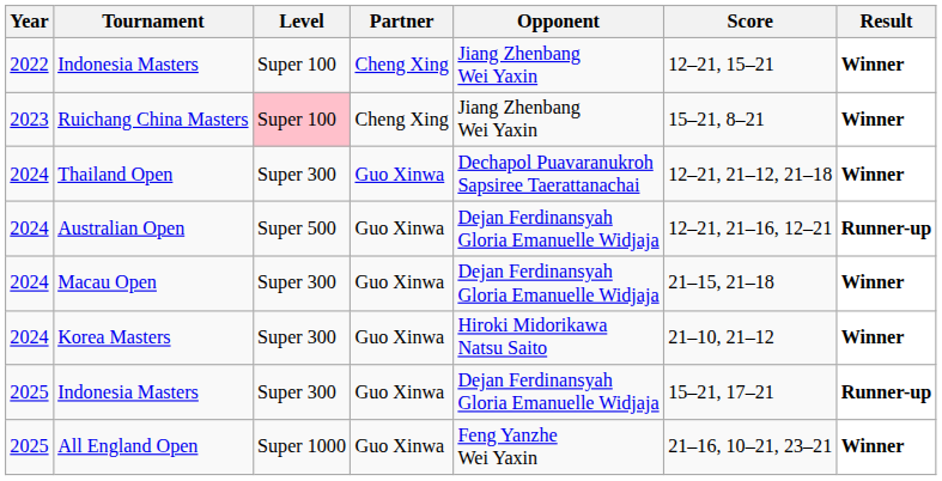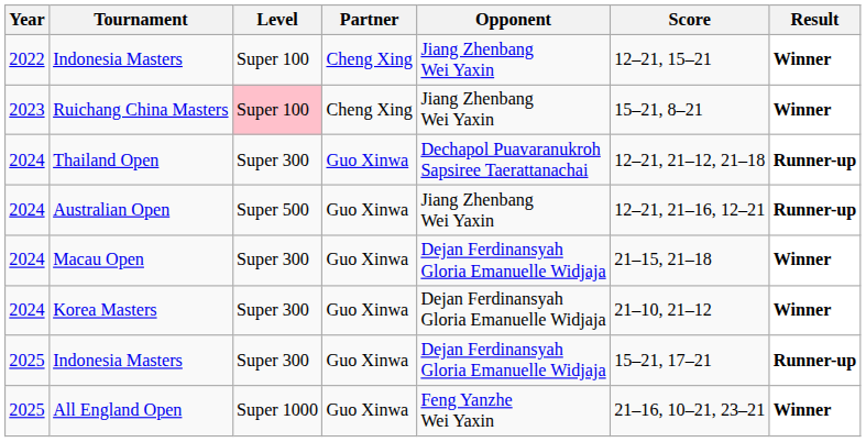Thailand Open | Result: Winner -> Runner-up
Australian Open | Opponent: Dejan Ferdinansyah Gloria Emanuelle Widjaja -> Jiang Zhenbang Wei Yaxin
Korea Masters | Opponent: Hiroki Midorikawa Natsu Saito -> Dejan Ferdinansyah Gloria Emanuelle Widjaja
